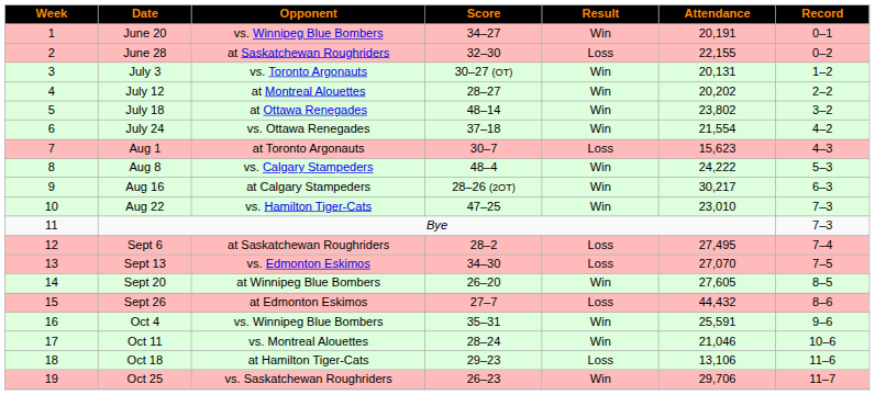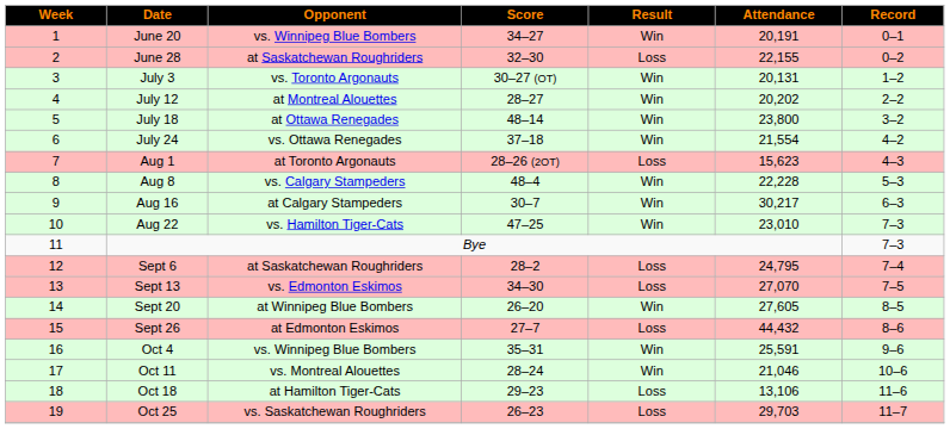July 18 | Attendance: 23,802 -> 23,800
Aug 1 | Score: 30–7 -> 28–26 (2OT)
Aug 8 | Attendance: 24,222 -> 22,228
Aug 16 | Score: 28–26 (2OT) -> 30–7
Sept 6 | Attendance: 27,495 -> 24,795
Oct 25 | Result: Win -> Loss
Oct 25 | Attendance: 29,706 -> 29,703
